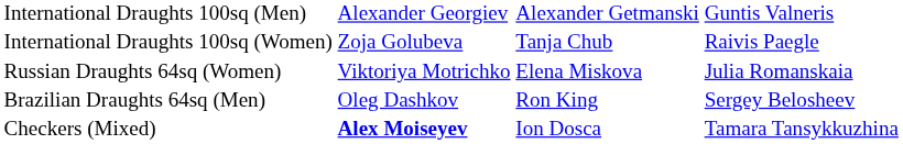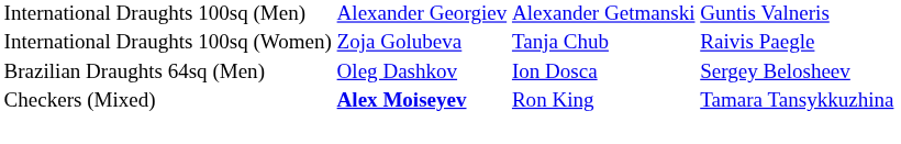- row: Russian Draughts 64sq (Women) | Viktoriya Motrichko | Elena Miskova | Julia Romanskaia
Brazilian Draughts 64sq (Men) | column 3: Ron King -> Ion Dosca
Checkers (Mixed) | column 3: Ion Dosca -> Ron King
